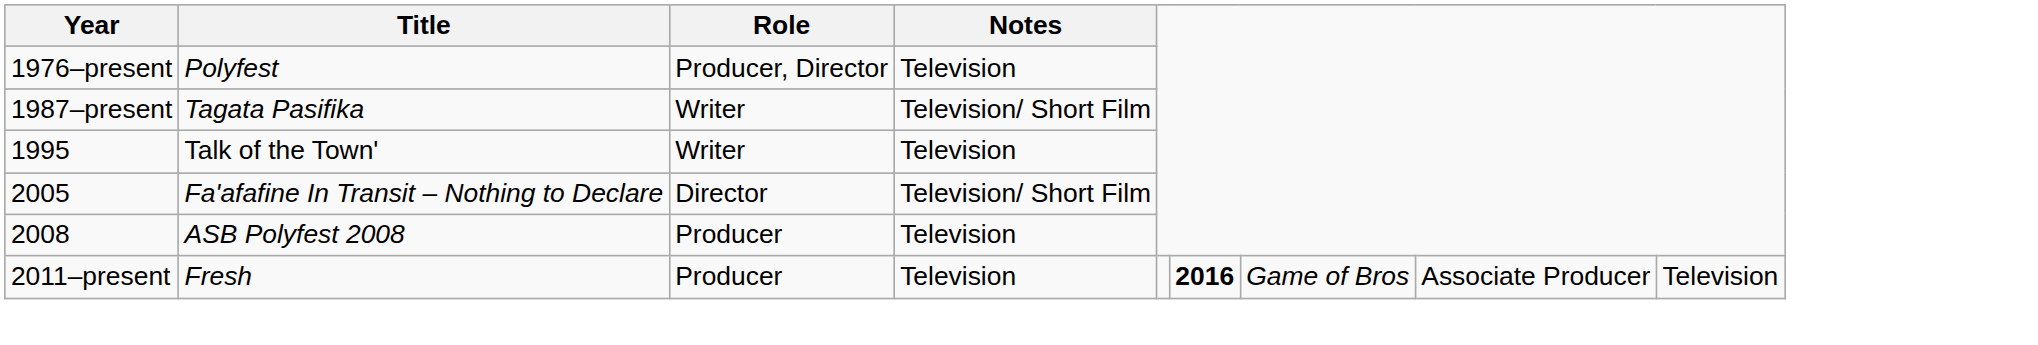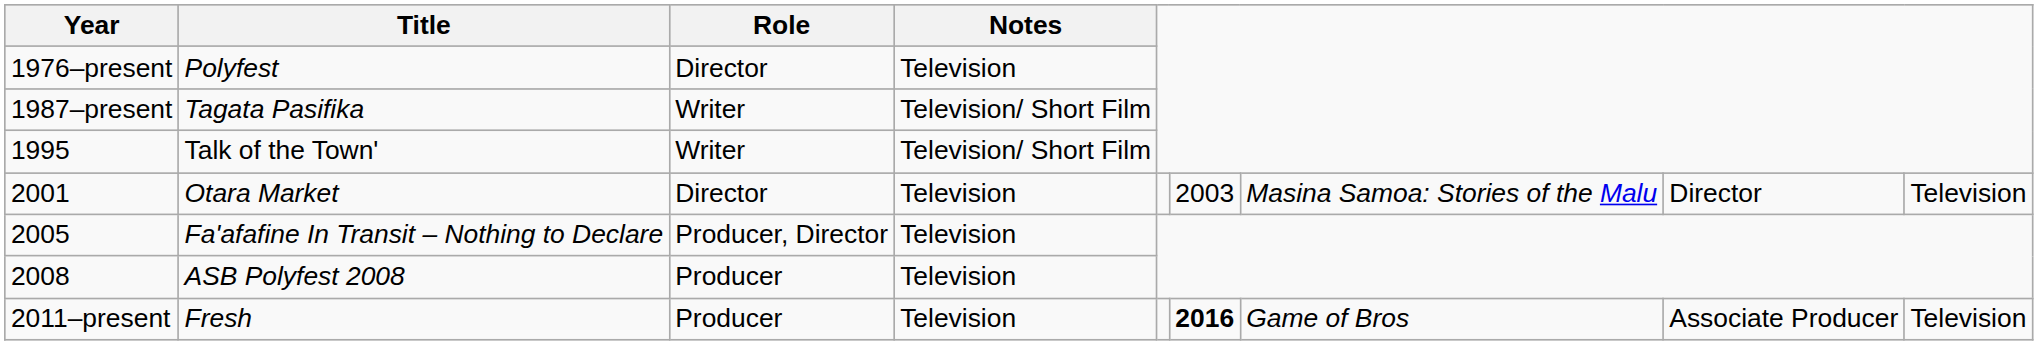Polyfest | Role: Producer, Director -> Director
Talk of the Town' | Notes: Television -> Television/ Short Film
+ row: 2001 | Otara Market | Director | Television | 2003 | Masina Samoa: Stories of the Malu | Director | Television
Fa'afafine In Transit – Nothing to Declare | Role: Director -> Producer, Director
Fa'afafine In Transit – Nothing to Declare | Notes: Television/ Short Film -> Television
